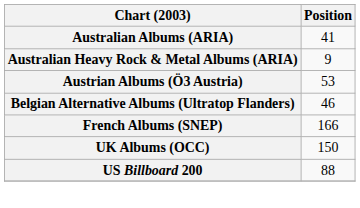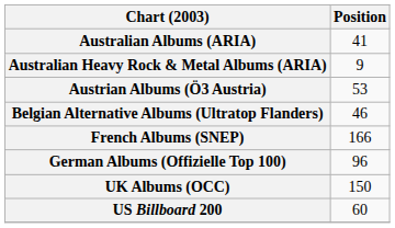+ row: German Albums (Offizielle Top 100) | 96
US Billboard 200 | Position: 88 -> 60
